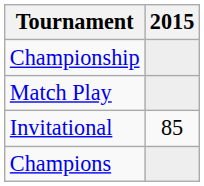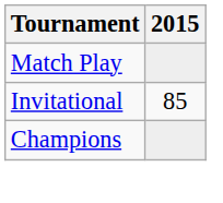- row: Championship
